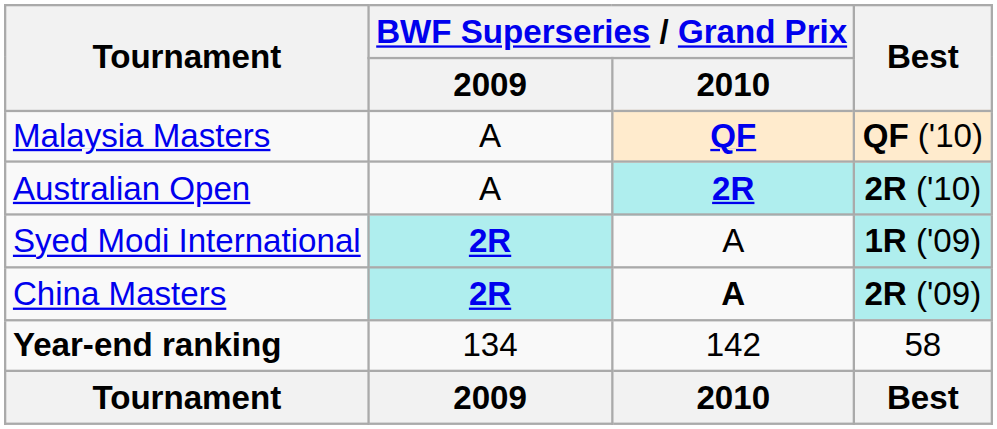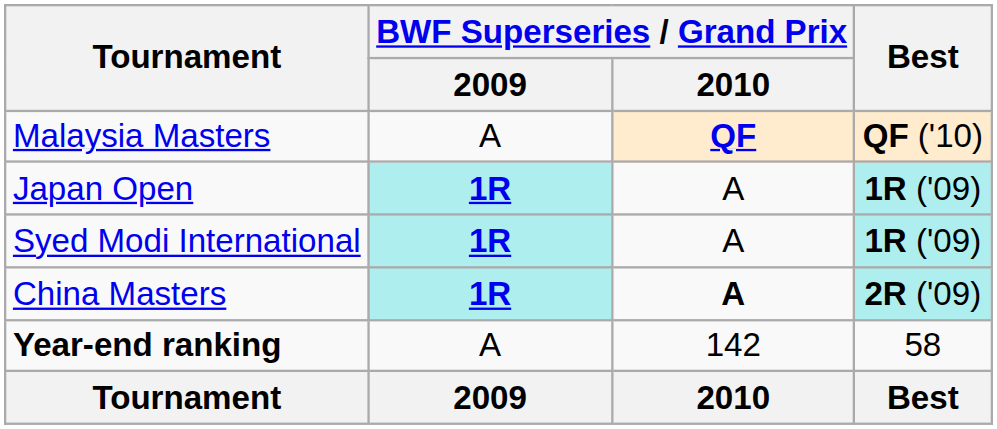- row: Australian Open | A | 2R | 2R ('10)
+ row: Japan Open | 1R | A | 1R ('09)
Syed Modi International | BWF Superseries / Grand Prix / 2009: 2R -> 1R
China Masters | BWF Superseries / Grand Prix / 2009: 2R -> 1R
Year-end ranking | BWF Superseries / Grand Prix / 2009: 134 -> A
